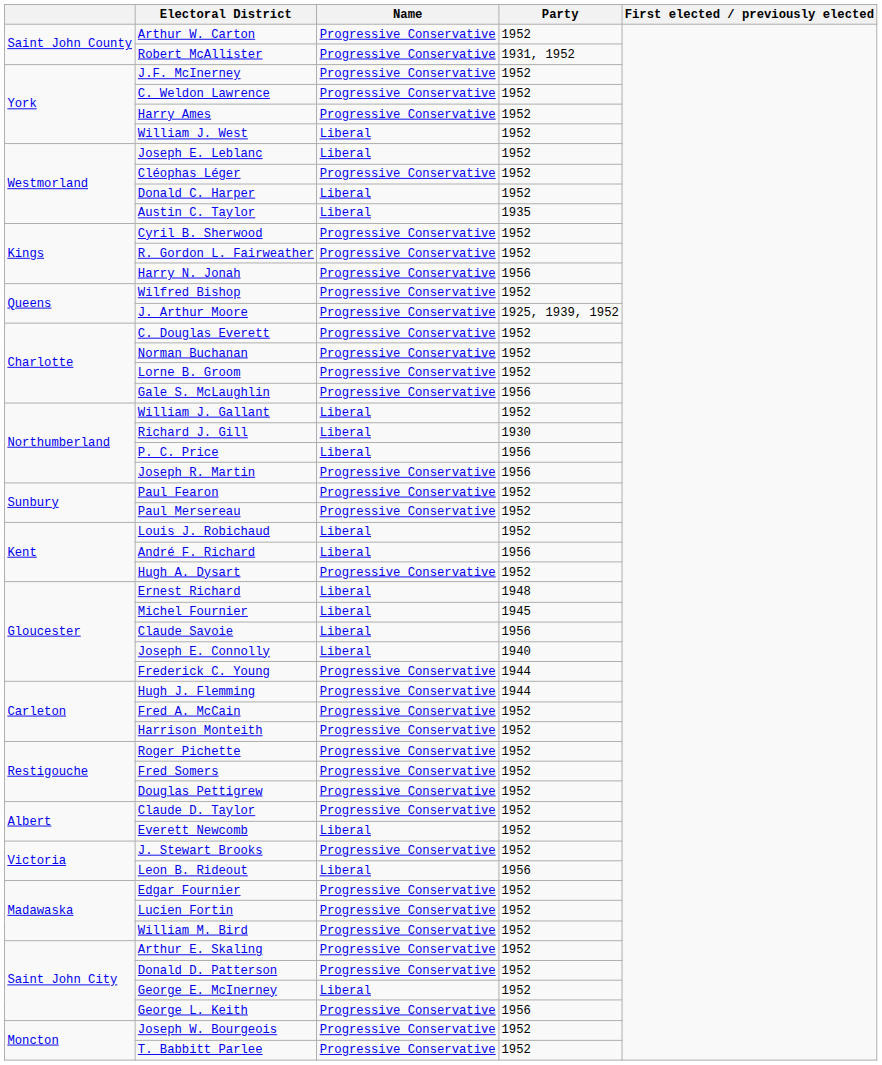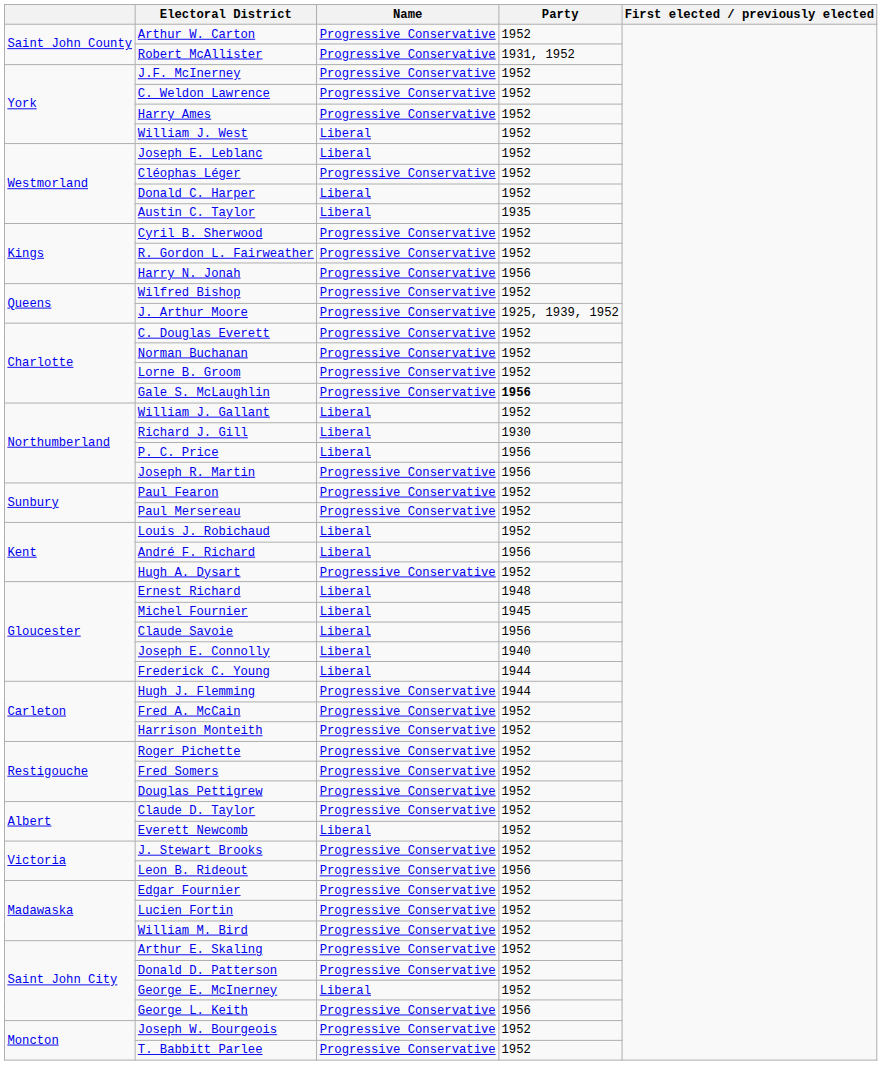Gale S. McLaughlin | Party: normal -> bold
Frederick C. Young | Name: Progressive Conservative -> Liberal
Leon B. Rideout | Name: Liberal -> Progressive Conservative
